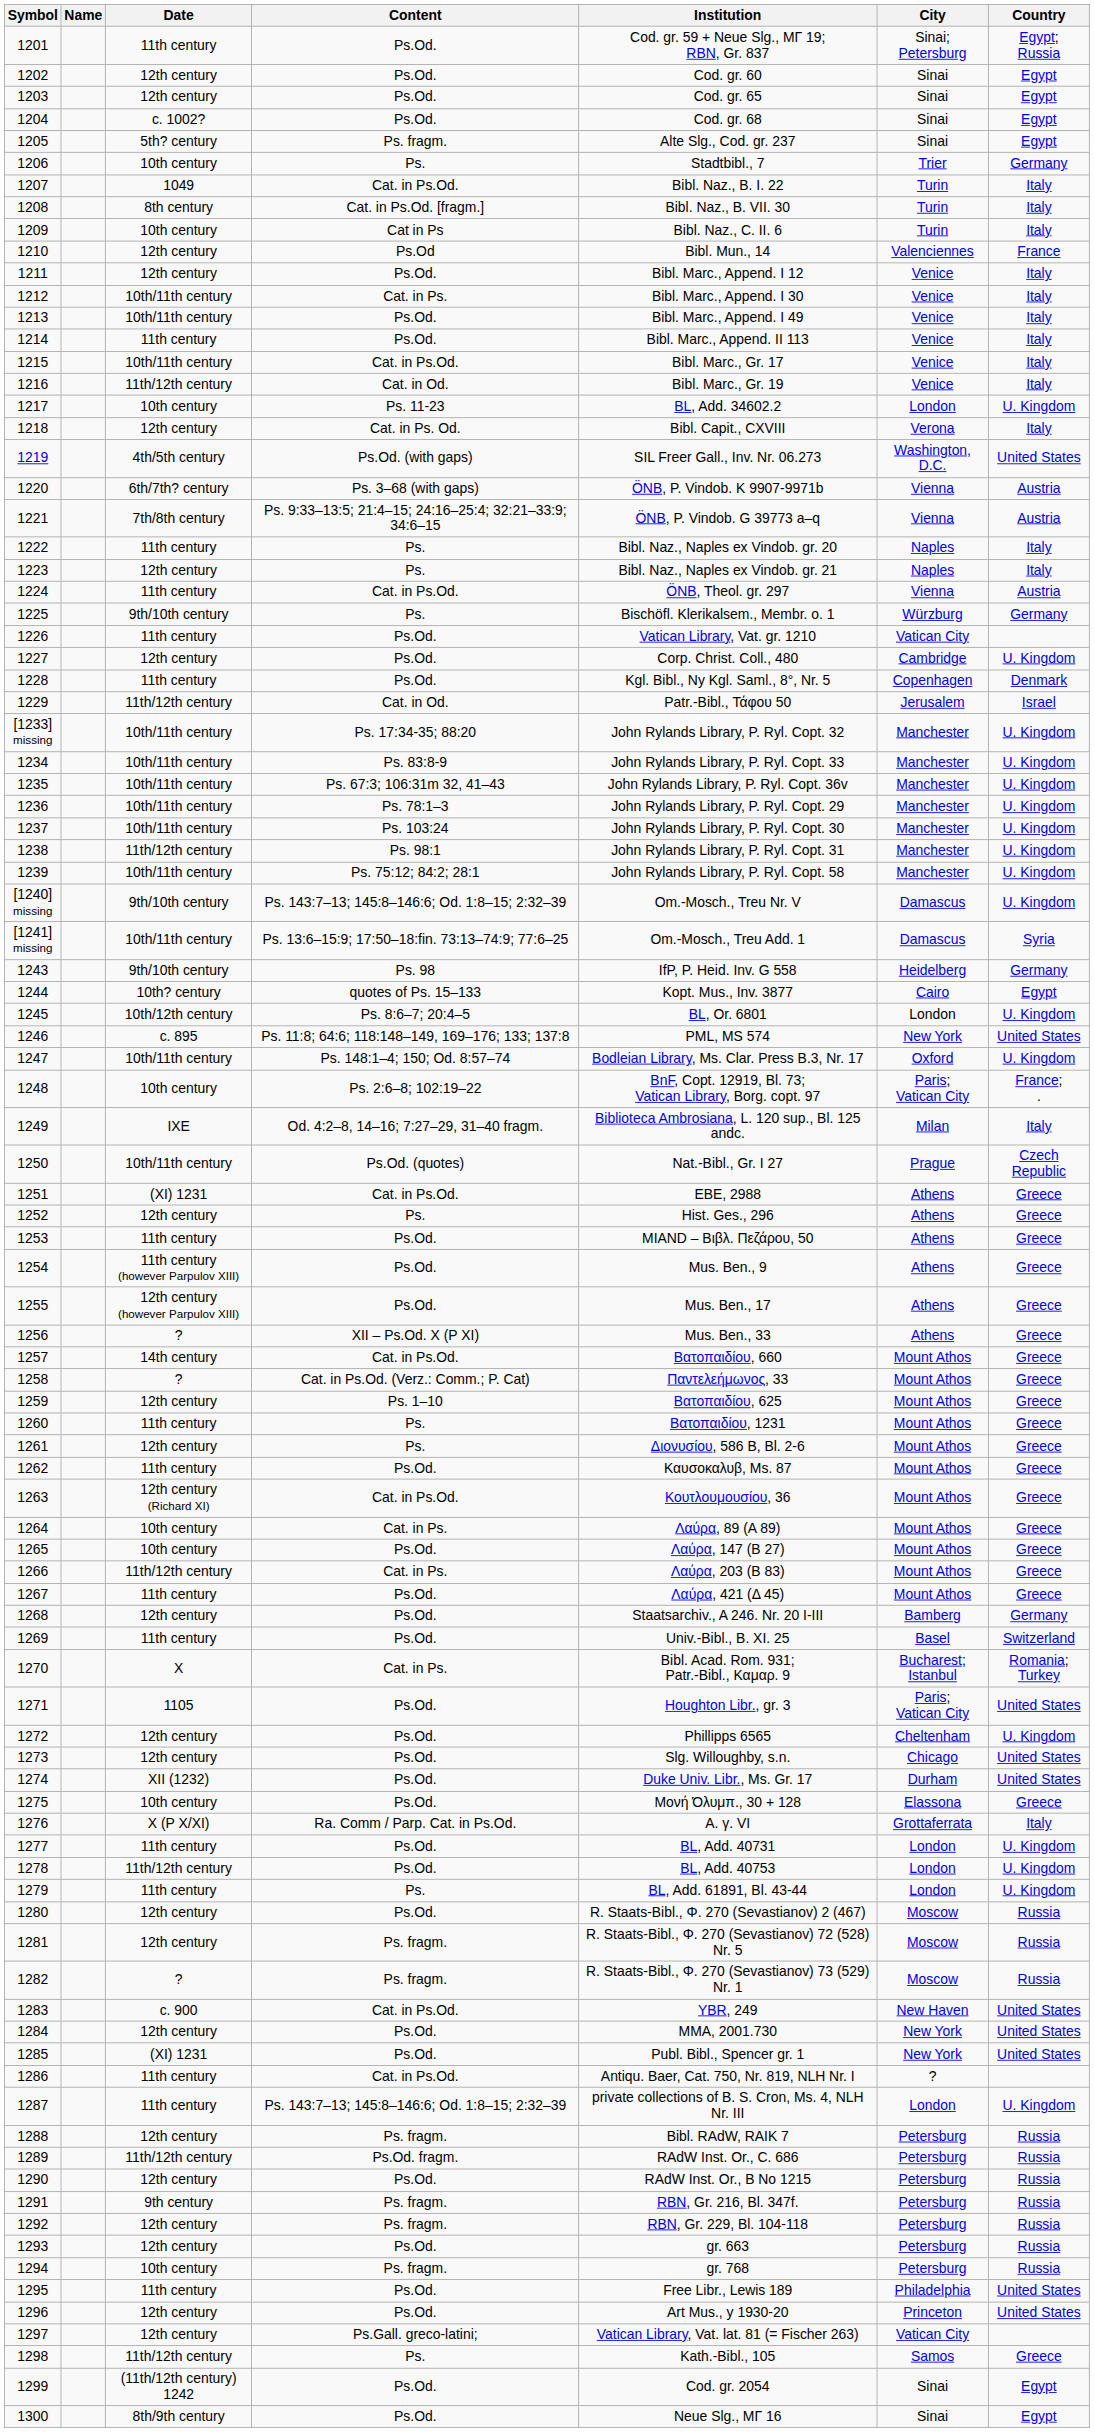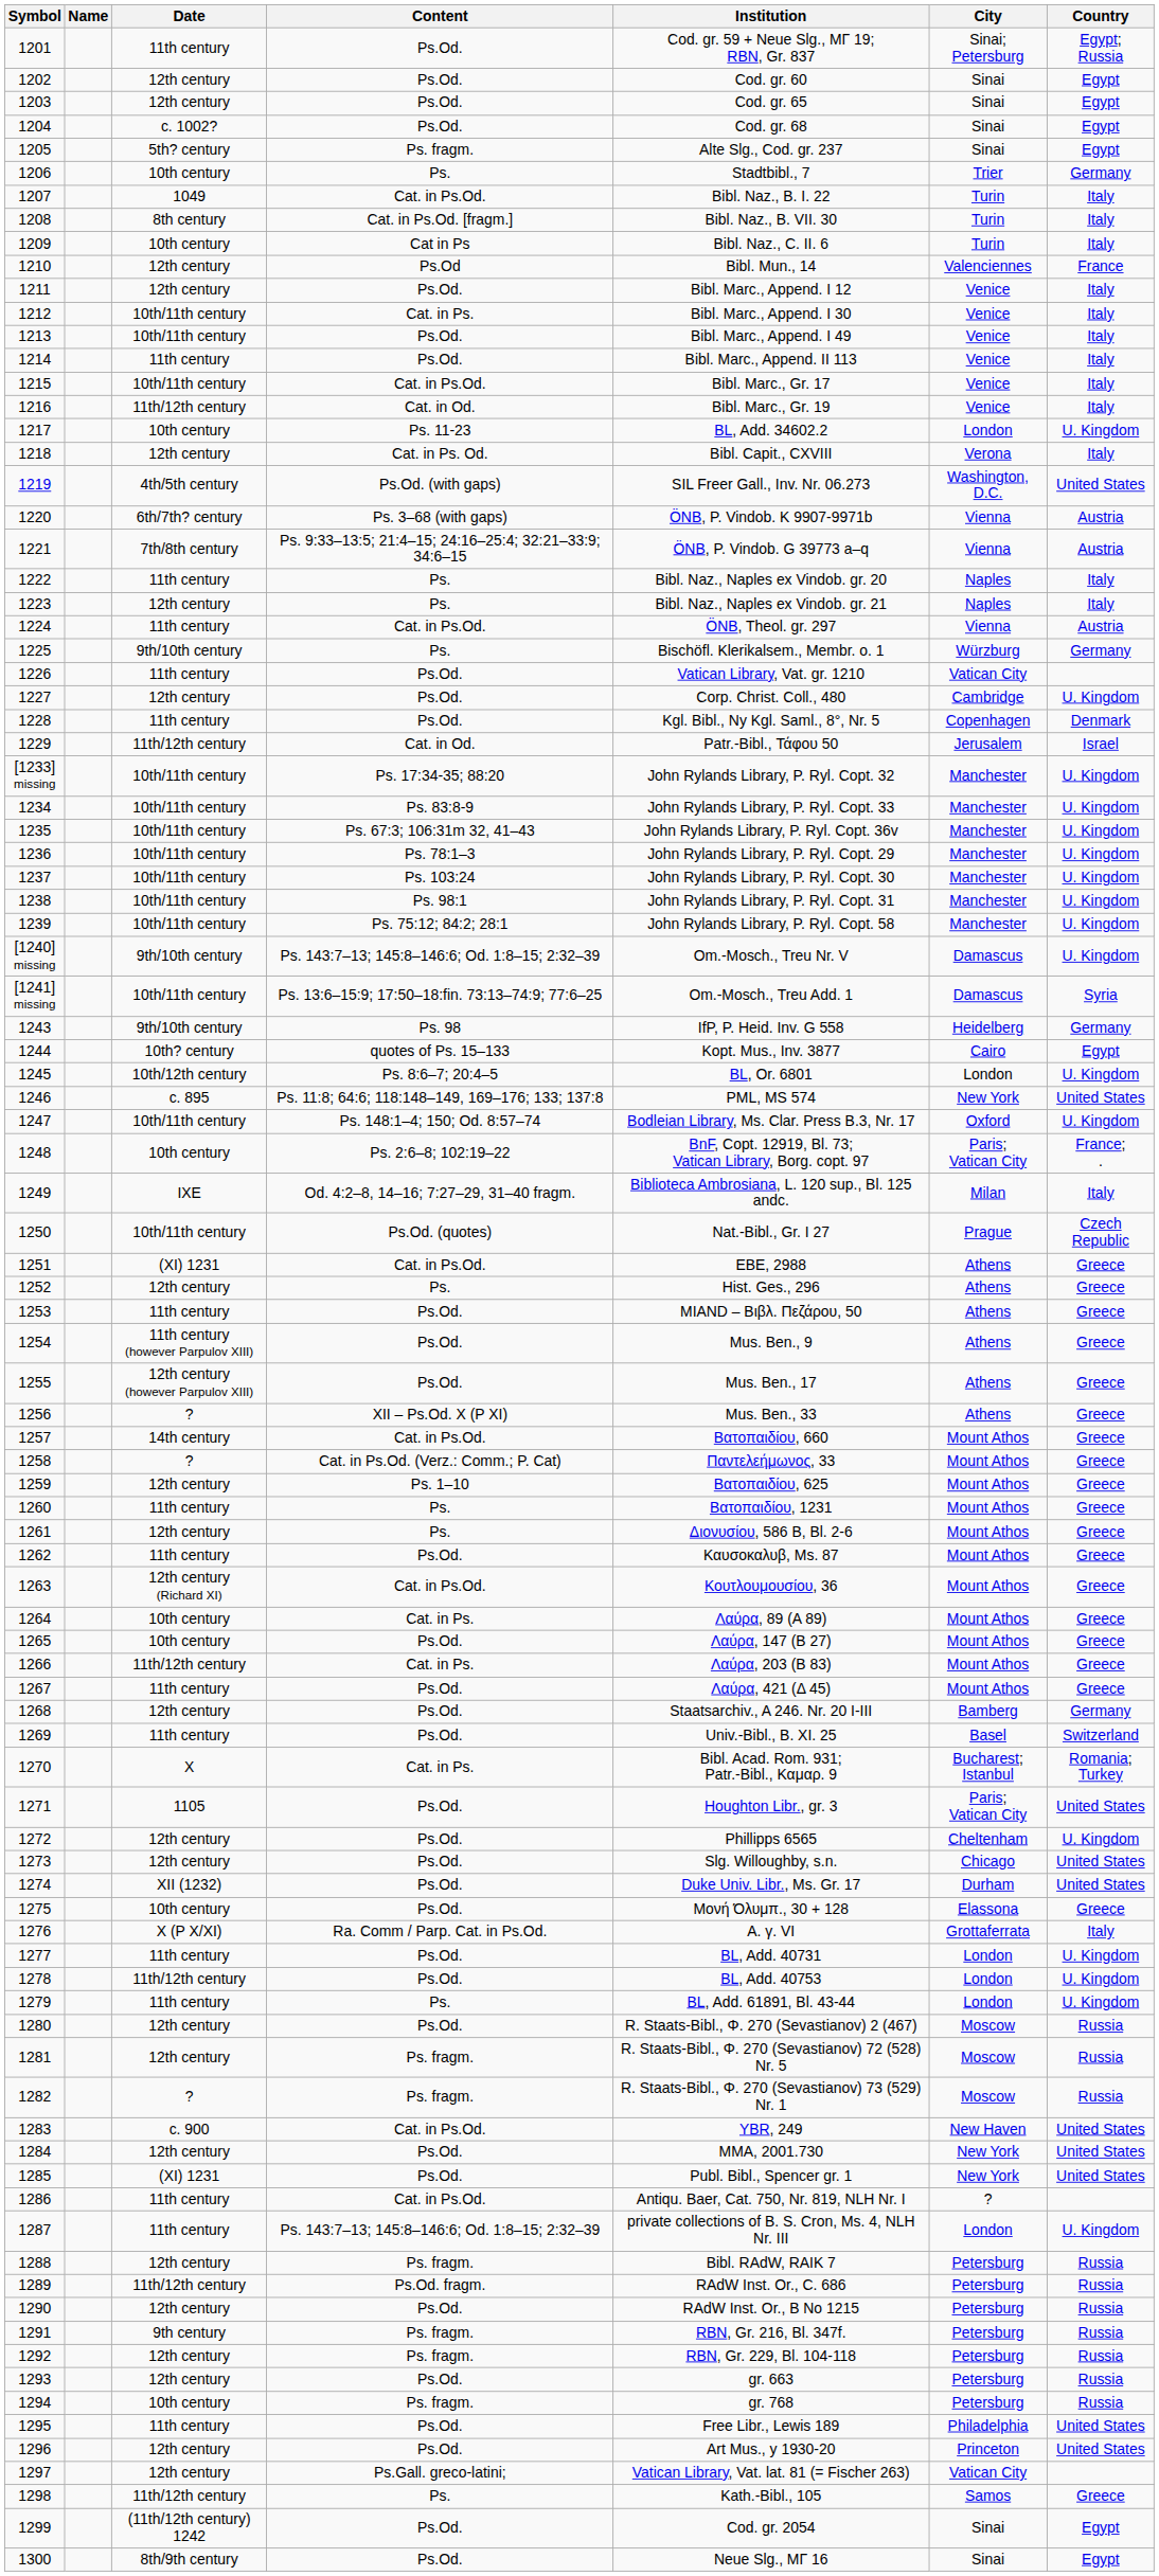1238 | Date: 11th/12th century -> 10th/11th century
